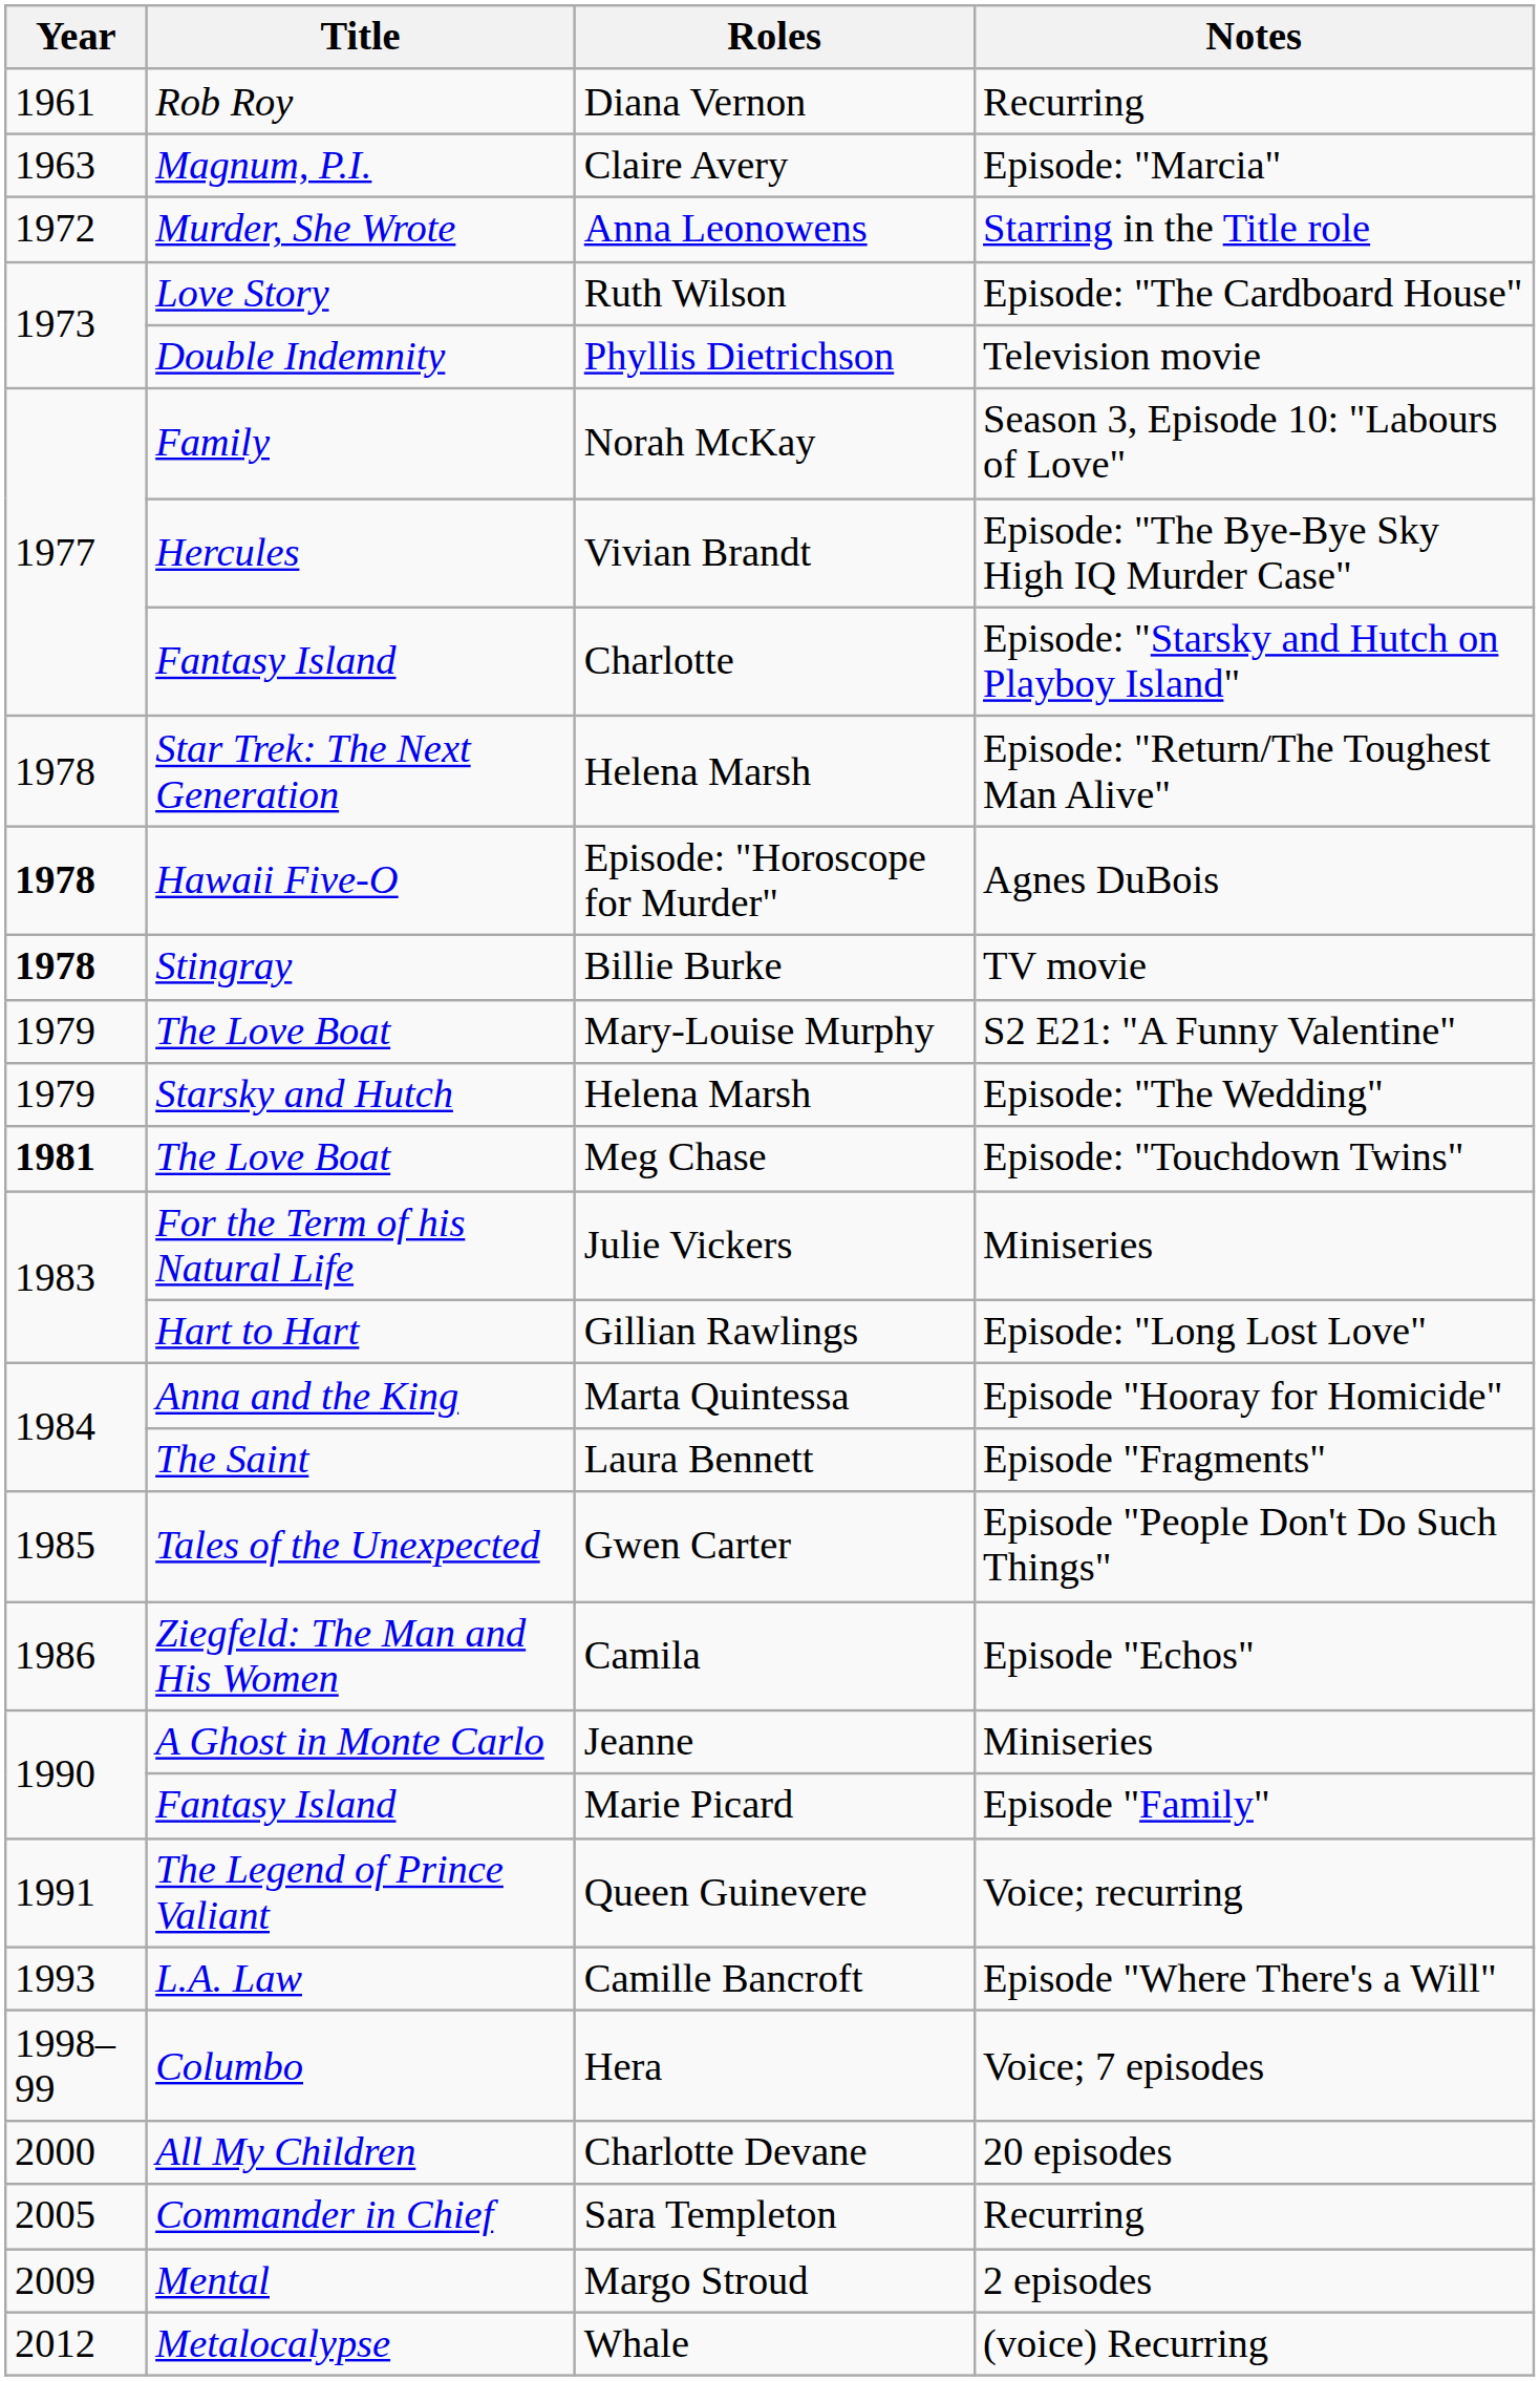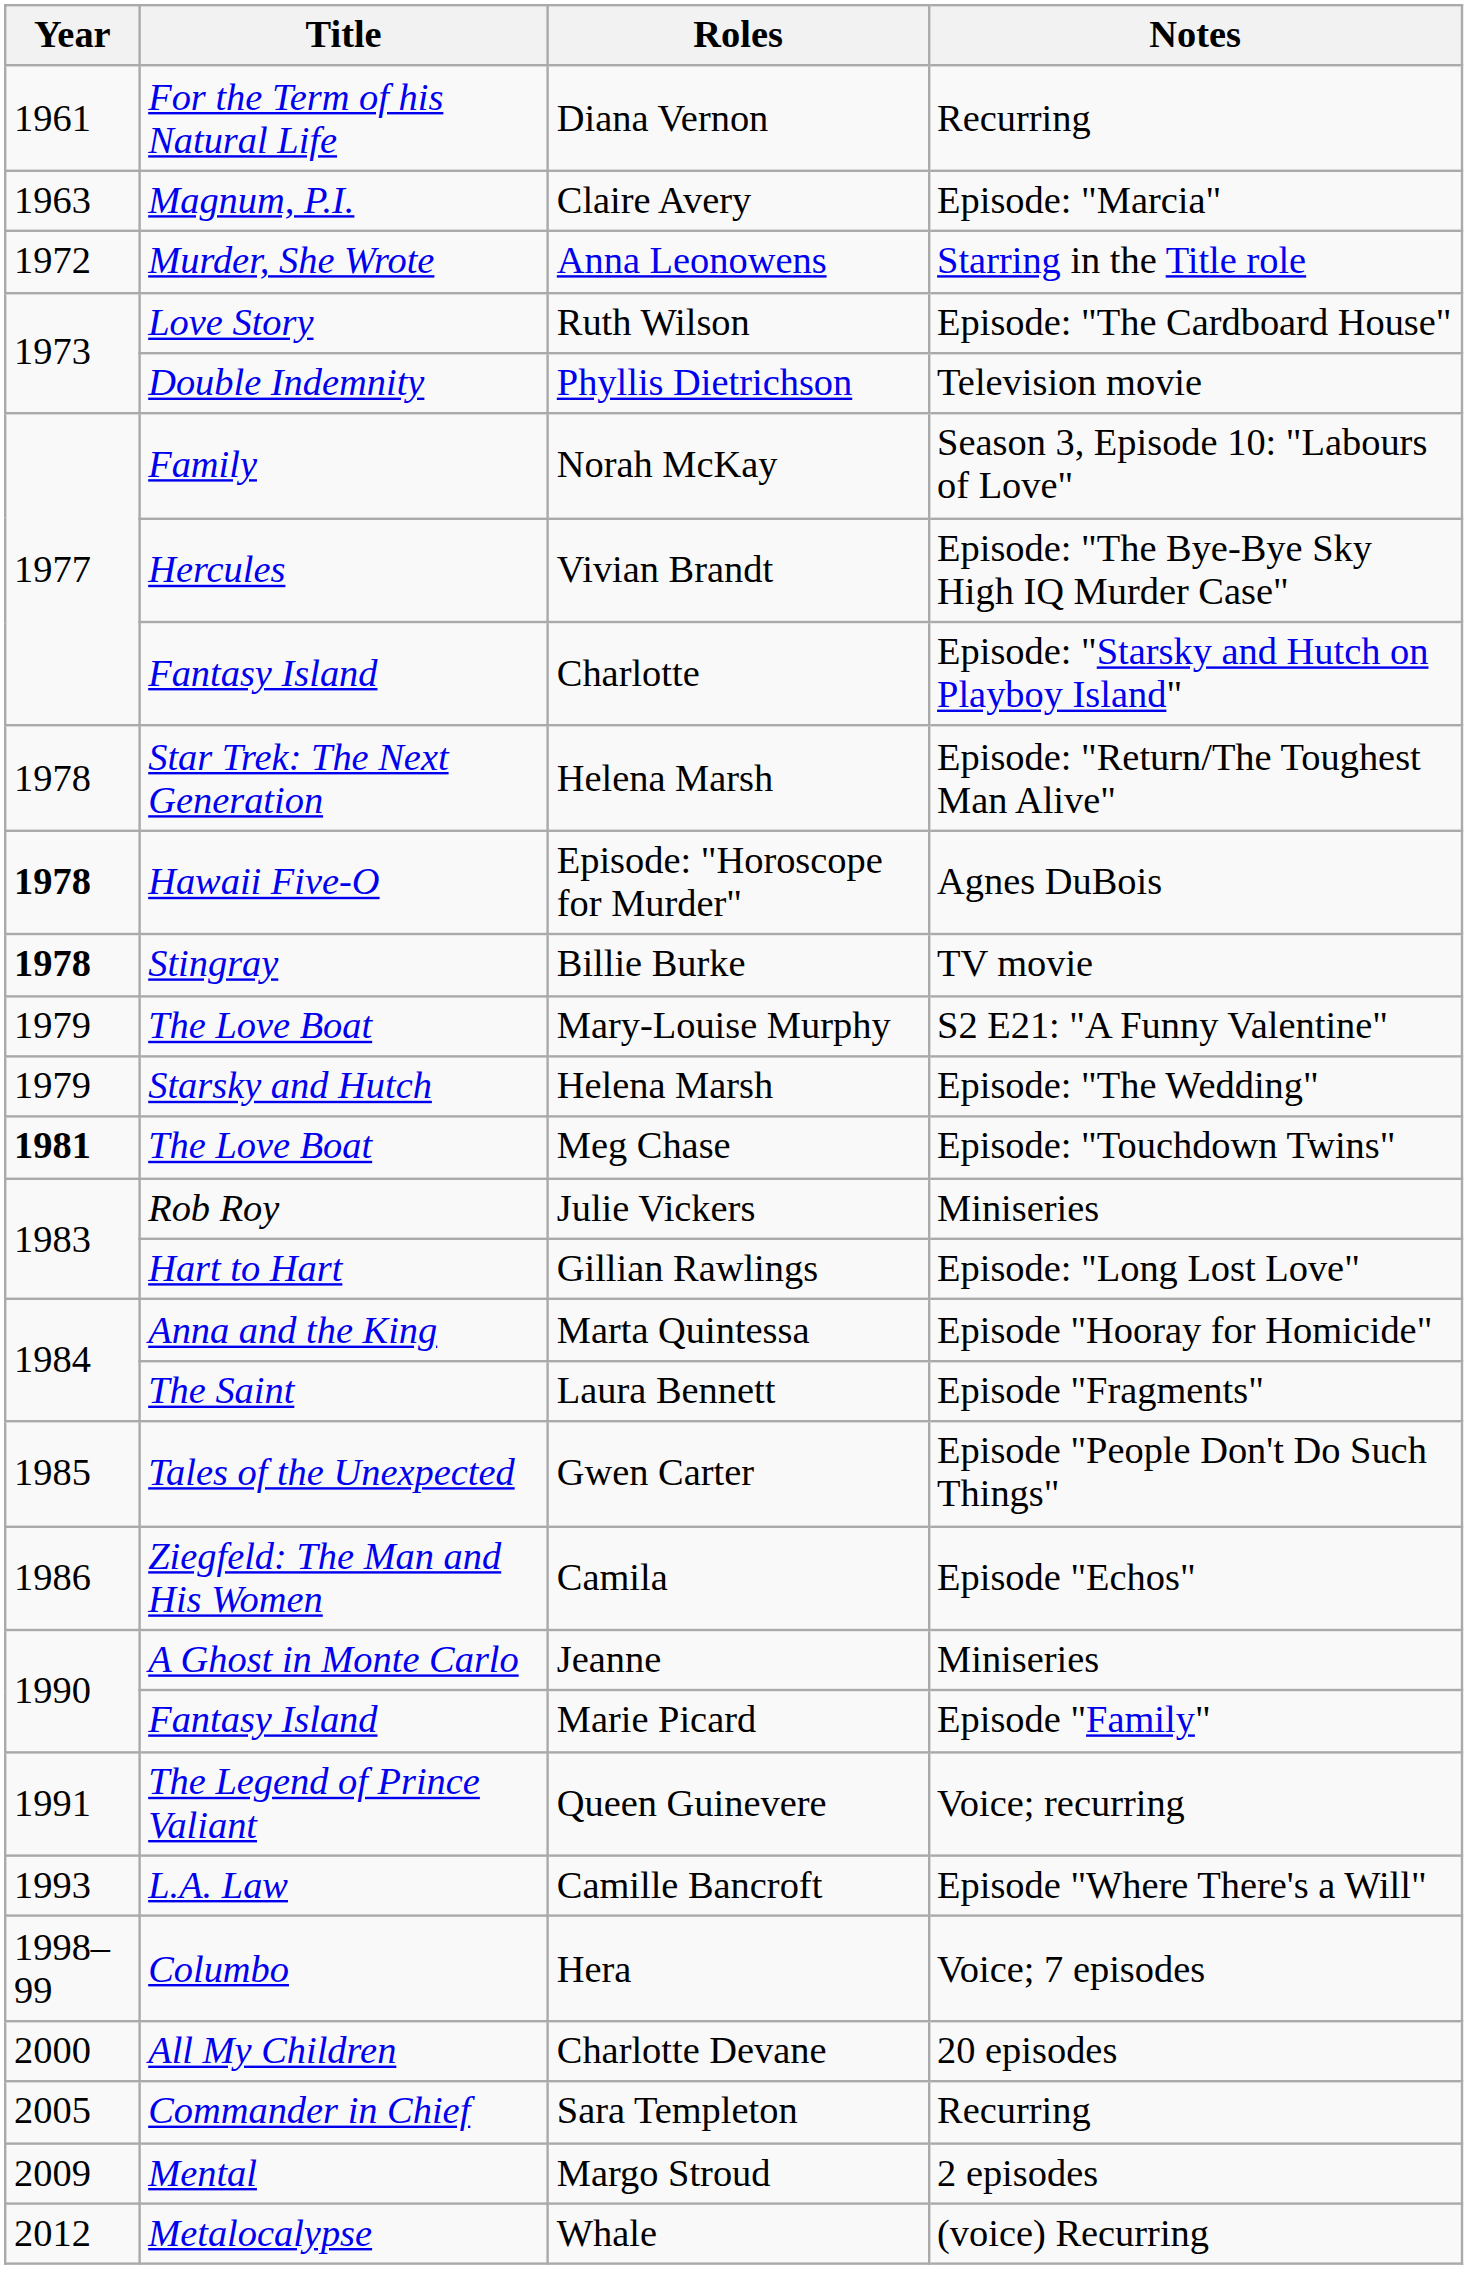Diana Vernon | Title: Rob Roy -> For the Term of his Natural Life
Julie Vickers | Title: For the Term of his Natural Life -> Rob Roy
